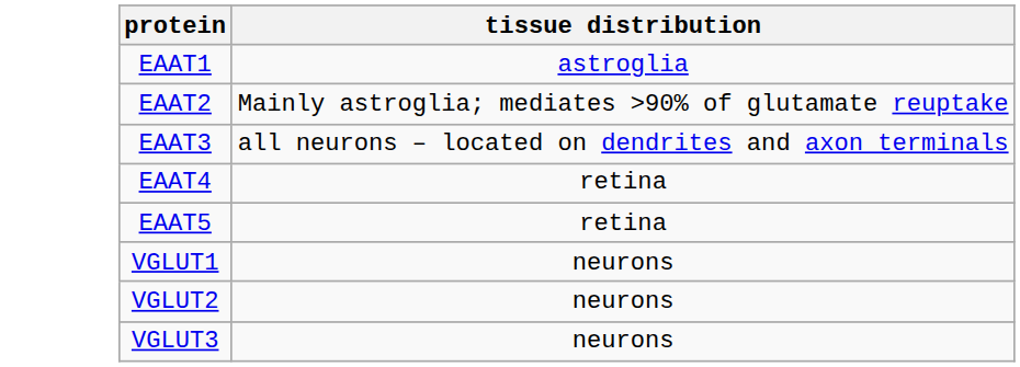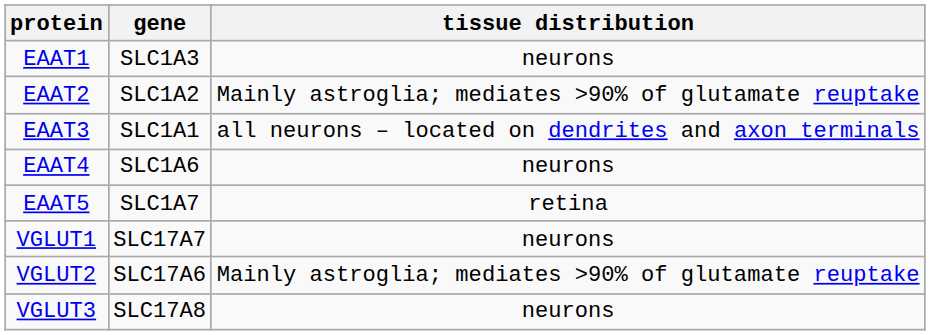+ column: gene | SLC1A3 | SLC1A2 | SLC1A1 | SLC1A6 | SLC1A7 | SLC17A7 | SLC17A6 | SLC17A8
EAAT1 | tissue distribution: astroglia -> neurons
EAAT4 | tissue distribution: retina -> neurons
VGLUT2 | tissue distribution: neurons -> Mainly astroglia; mediates >90% of glutamate reuptake
